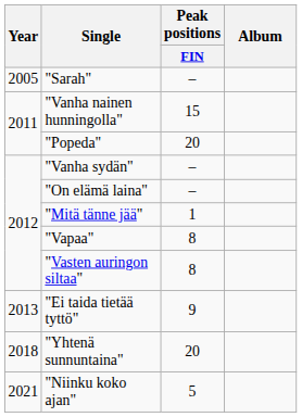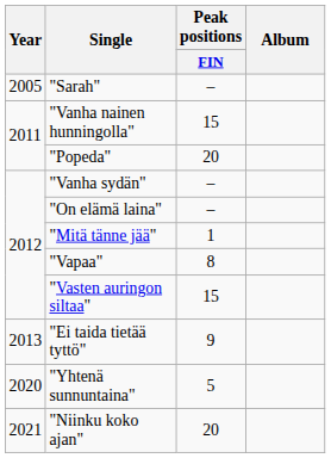"Vasten auringon siltaa" | Peak positions / FIN: 8 -> 15
"Yhtenä sunnuntaina" | Year: 2018 -> 2020
"Yhtenä sunnuntaina" | Peak positions / FIN: 20 -> 5
"Niinku koko ajan" | Peak positions / FIN: 5 -> 20
